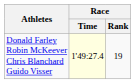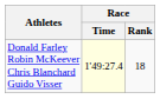Donald Farley Robin McKeever Chris Blanchard Guido Visser | Race / Rank: 19 -> 18
